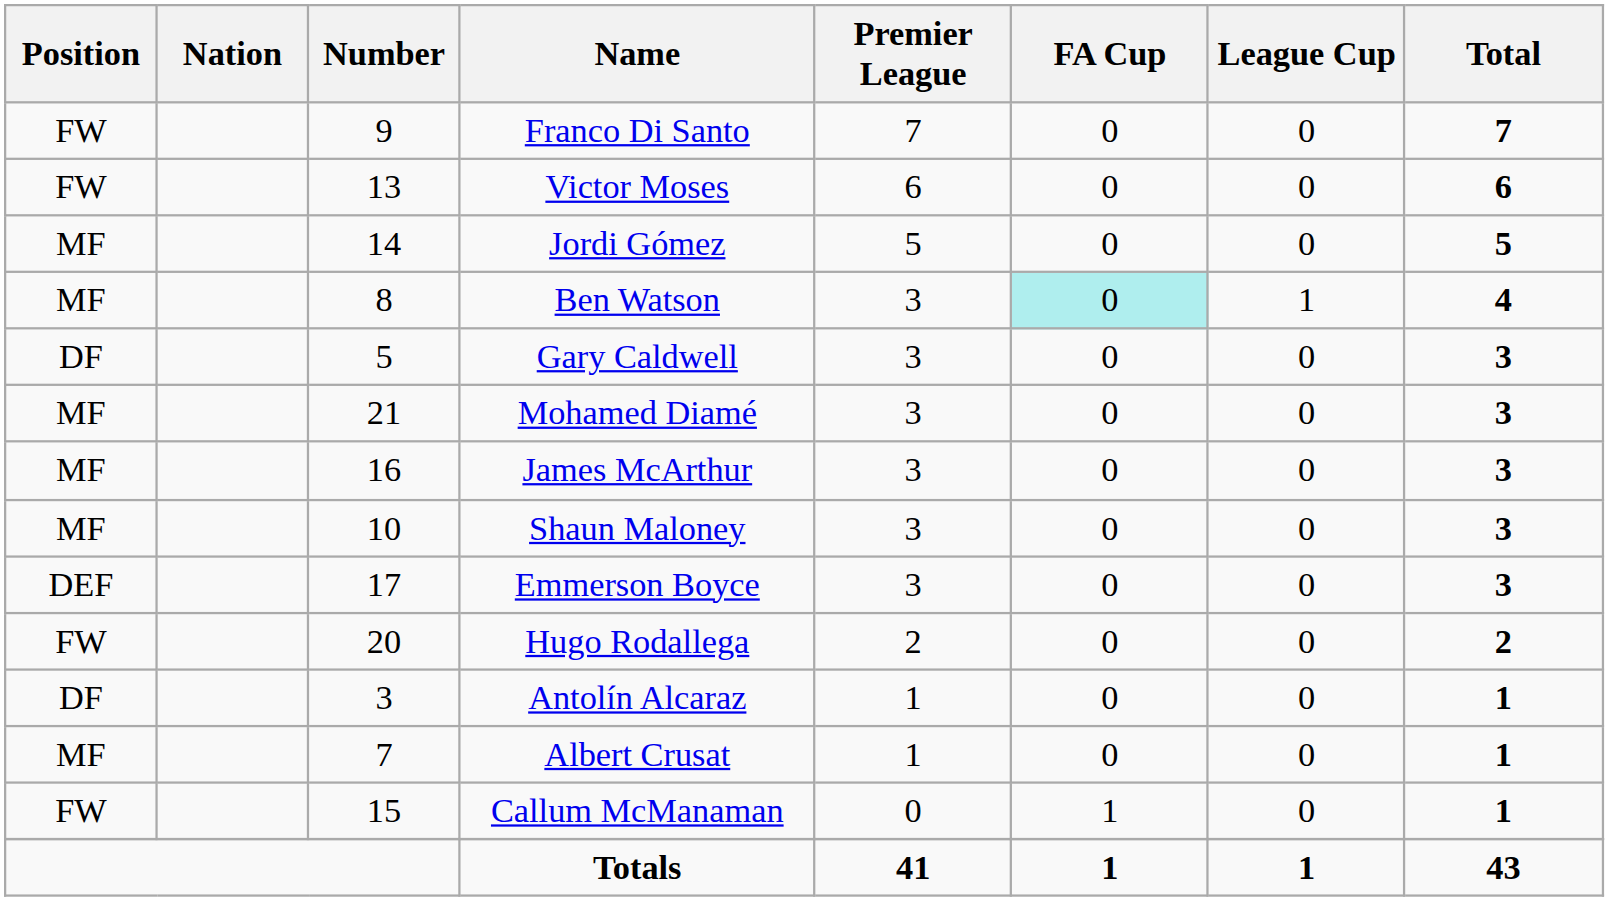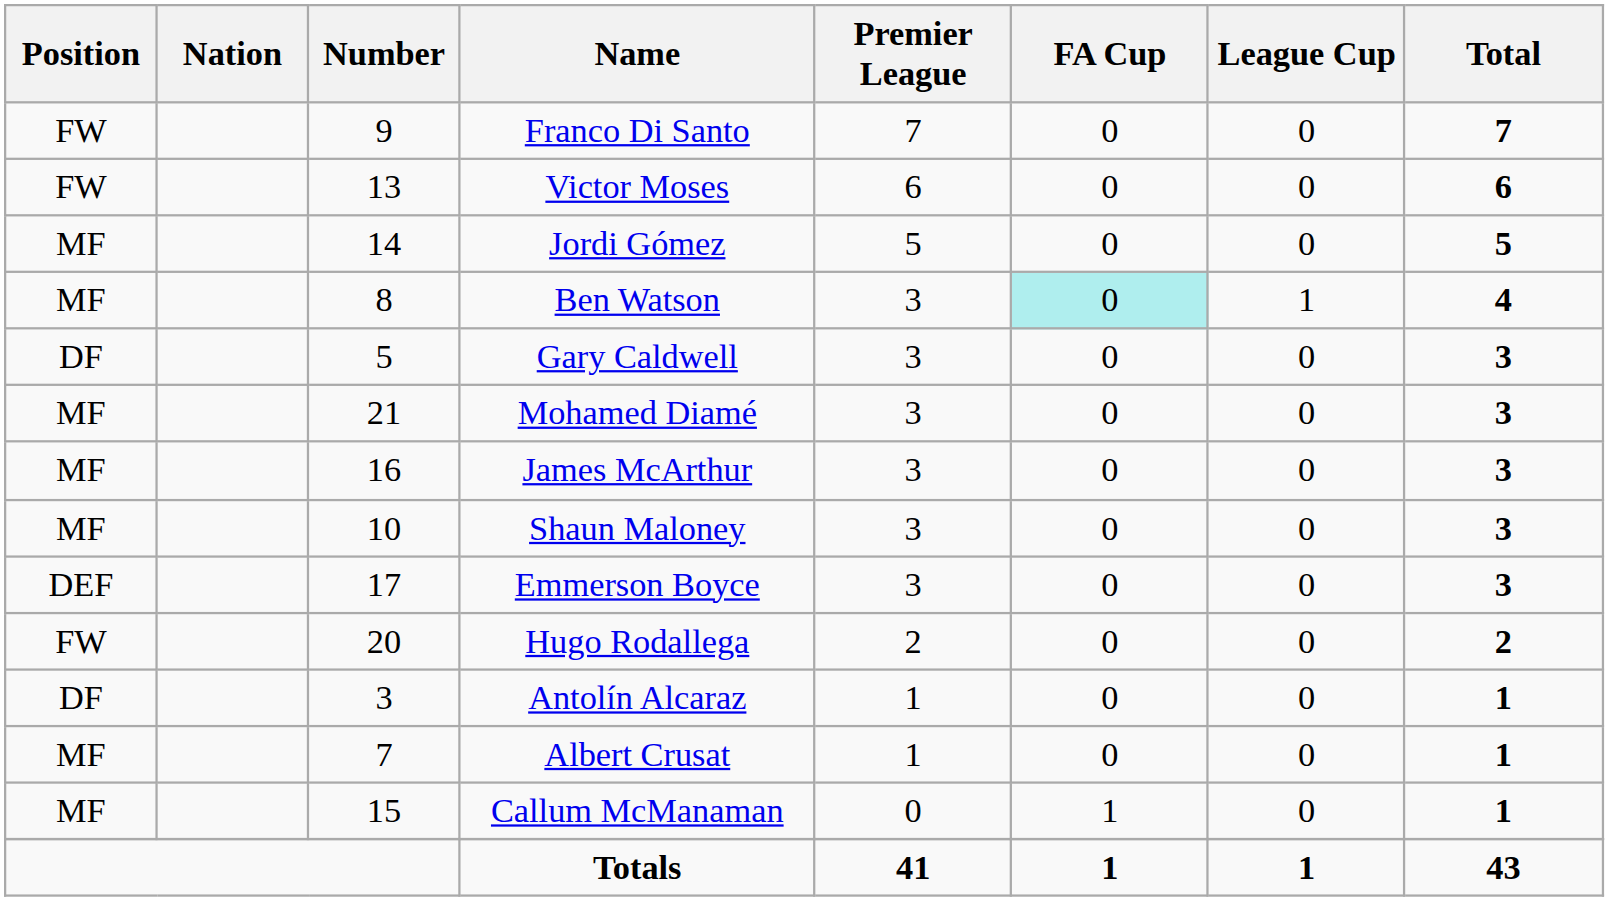Callum McManaman | Position: FW -> MF
